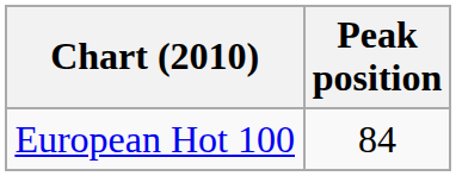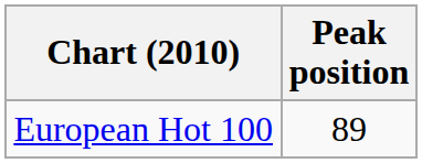European Hot 100 | Peak position: 84 -> 89
